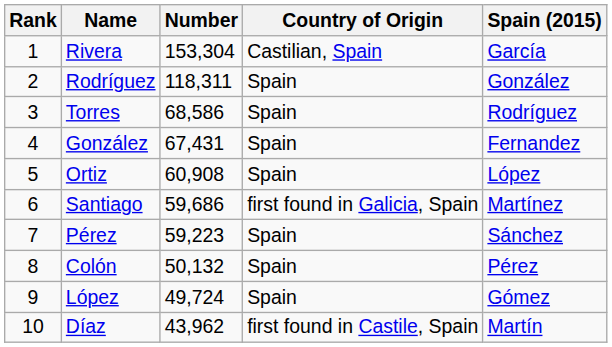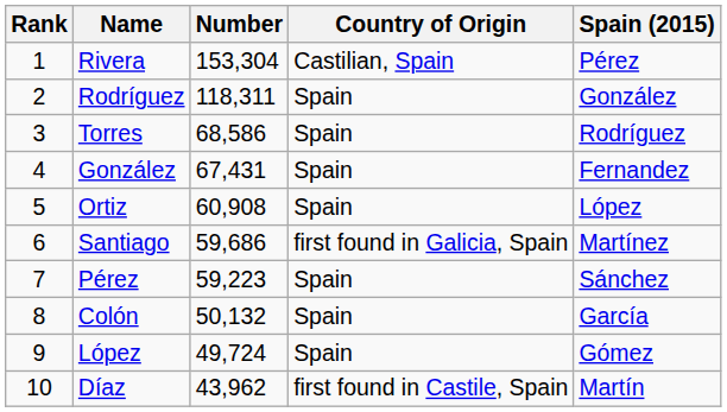Rivera | Spain (2015): García -> Pérez
Colón | Spain (2015): Pérez -> García
